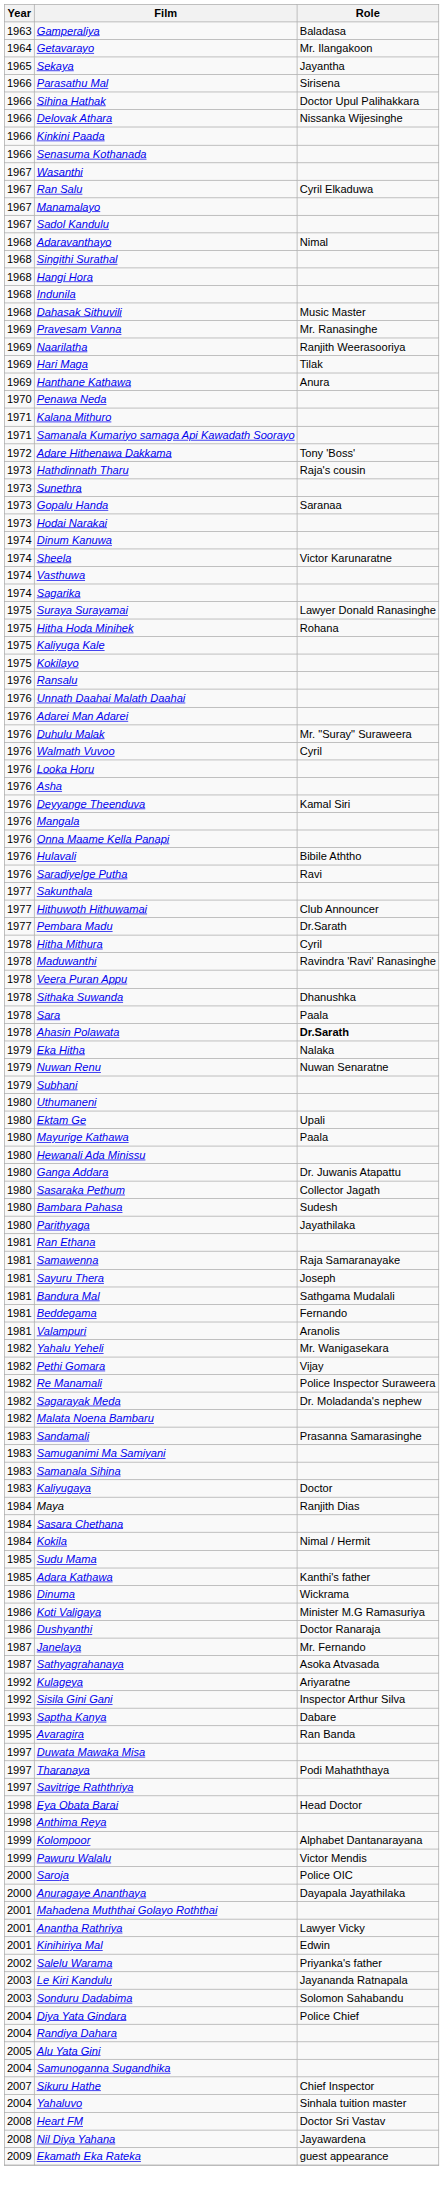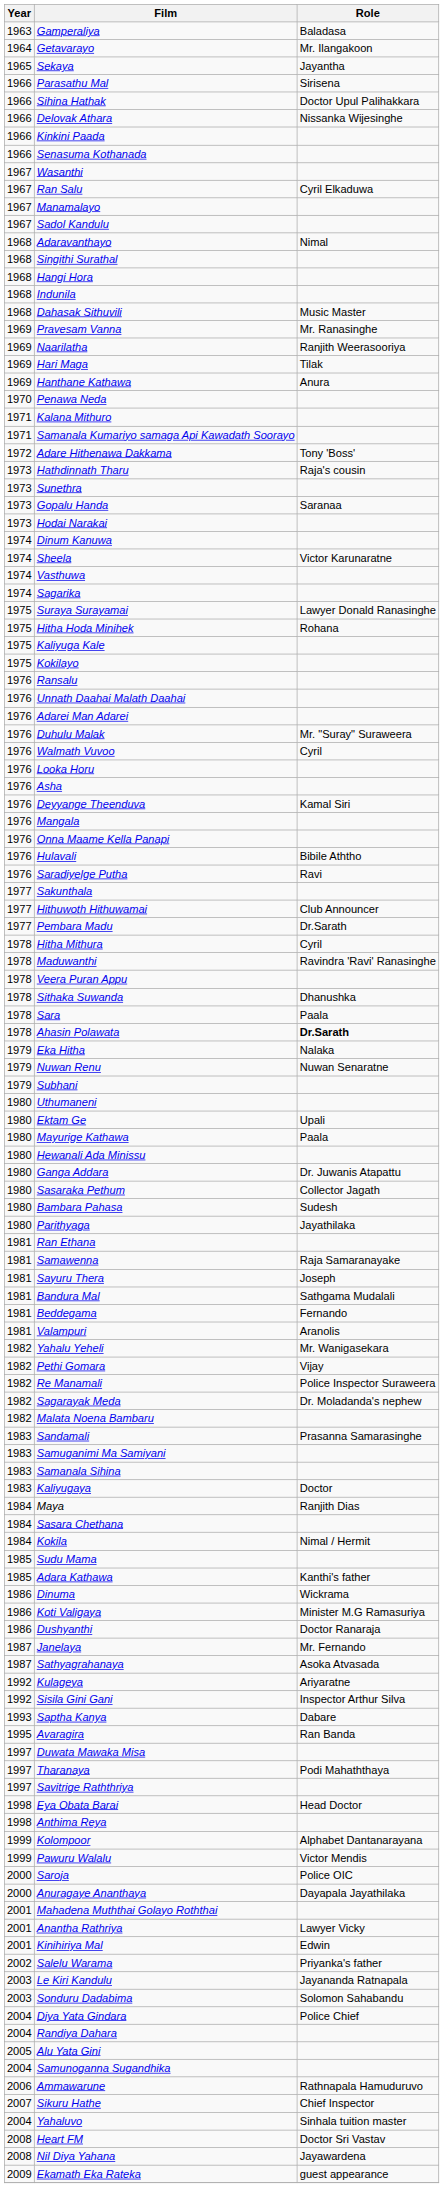+ row: 2006 | Ammawarune | Rathnapala Hamuduruvo
